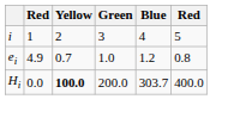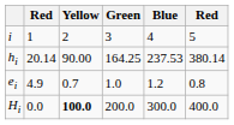+ row: hi | 20.14 | 90.00 | 164.25 | 237.53 | 380.14
Hi | Blue: 303.7 -> 300.0
